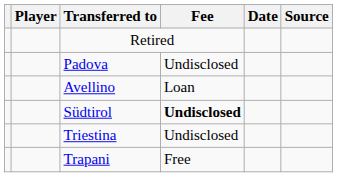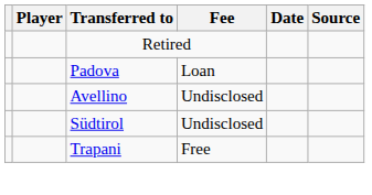Padova | Fee: Undisclosed -> Loan
Avellino | Fee: Loan -> Undisclosed
Südtirol | Fee: bold -> normal
- row: Triestina | Undisclosed
